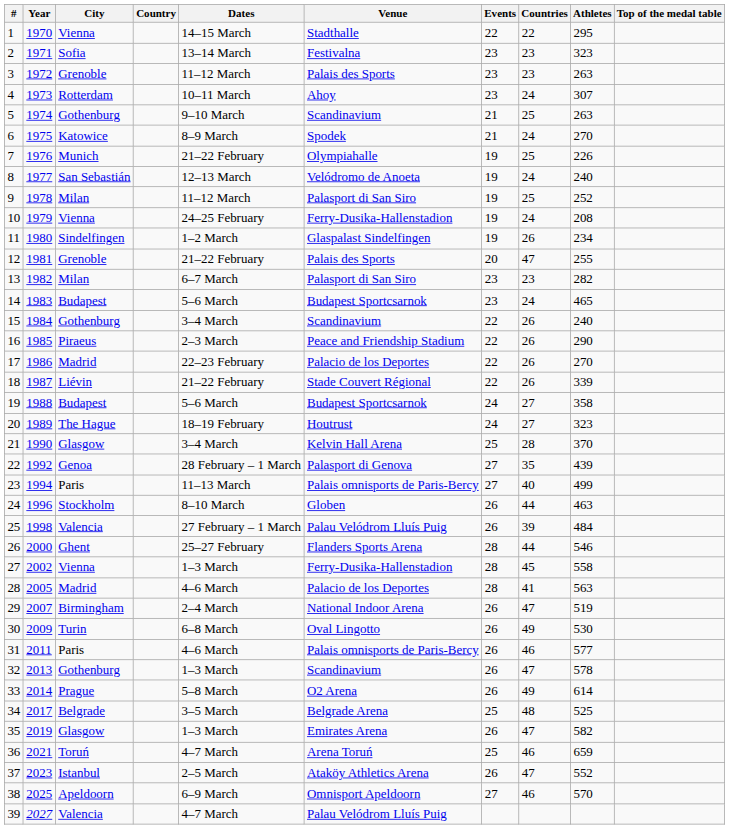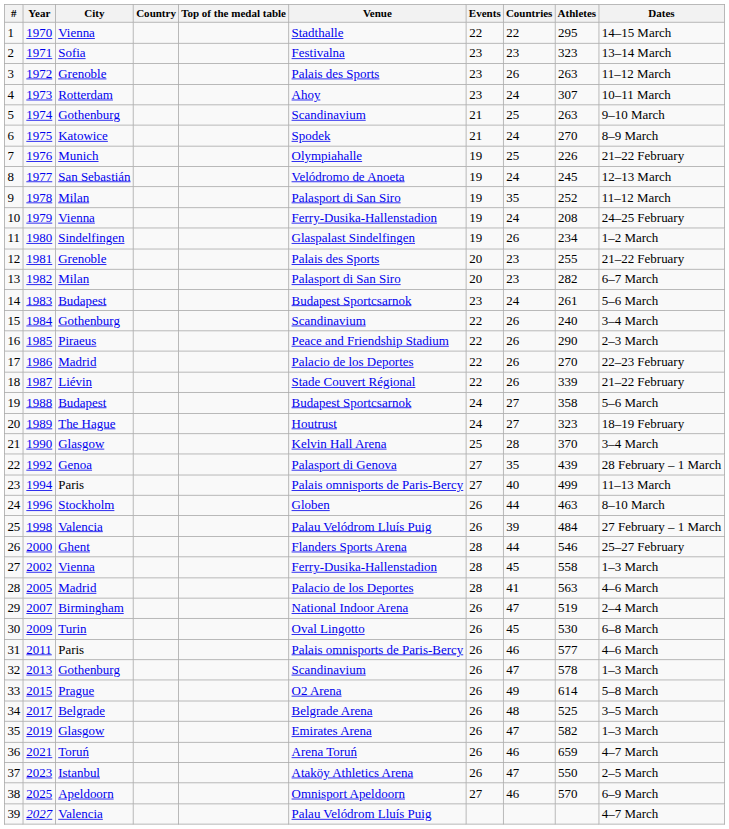columns swapped: Dates <-> Top of the medal table
3 | Countries: 23 -> 26
8 | Athletes: 240 -> 245
9 | Countries: 25 -> 35
12 | Countries: 47 -> 23
13 | Events: 23 -> 20
14 | Athletes: 465 -> 261
30 | Countries: 49 -> 45
33 | Year: 2014 -> 2015
34 | Events: 25 -> 26
36 | Events: 25 -> 26
37 | Athletes: 552 -> 550
